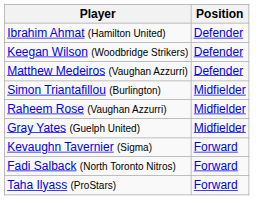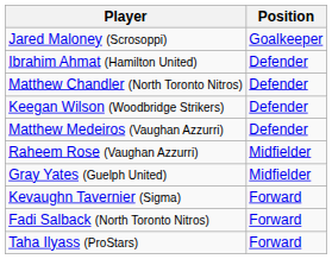+ row: Jared Maloney (Scrosoppi) | Goalkeeper
+ row: Matthew Chandler (North Toronto Nitros) | Defender
- row: Simon Triantafillou (Burlington) | Midfielder
